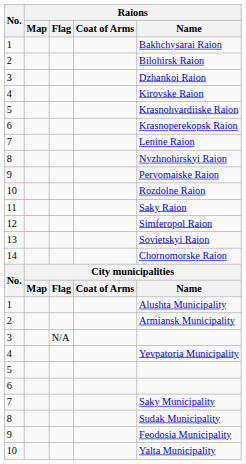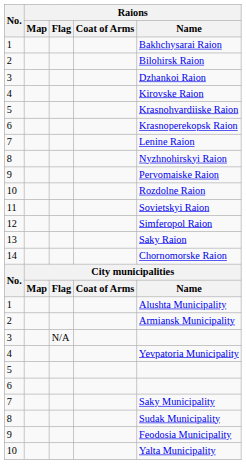11 | Raions / Name: Saky Raion -> Sovietskyi Raion
13 | Raions / Name: Sovietskyi Raion -> Saky Raion
